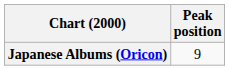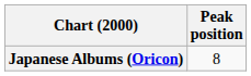Japanese Albums (Oricon) | Peak position: 9 -> 8
